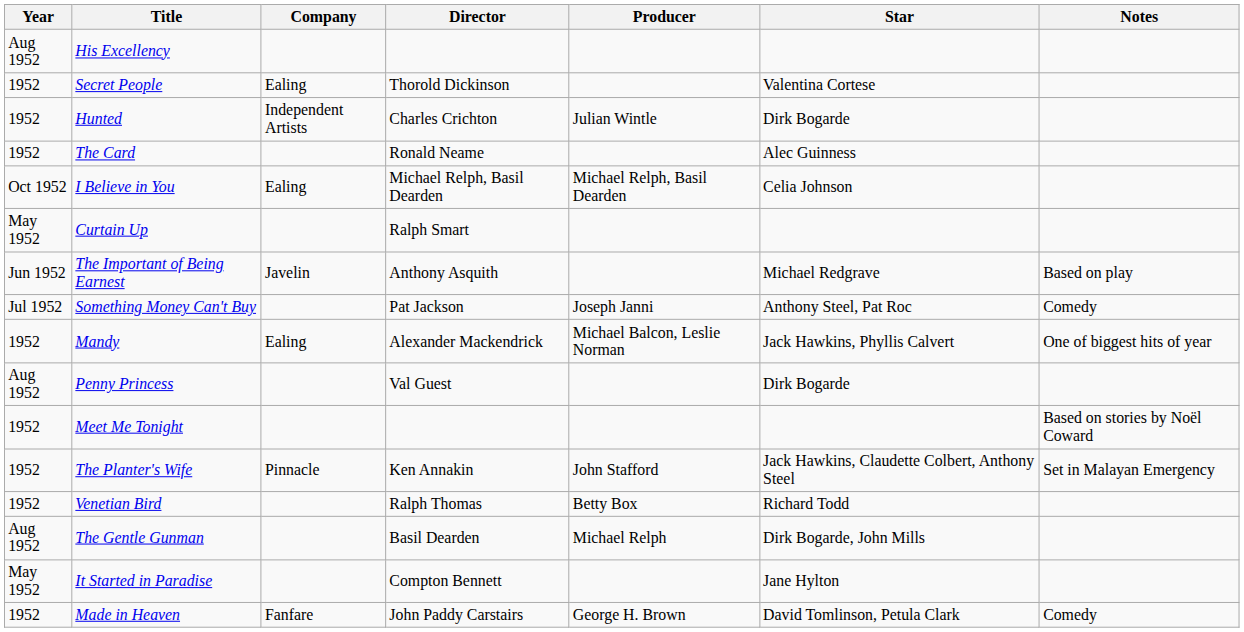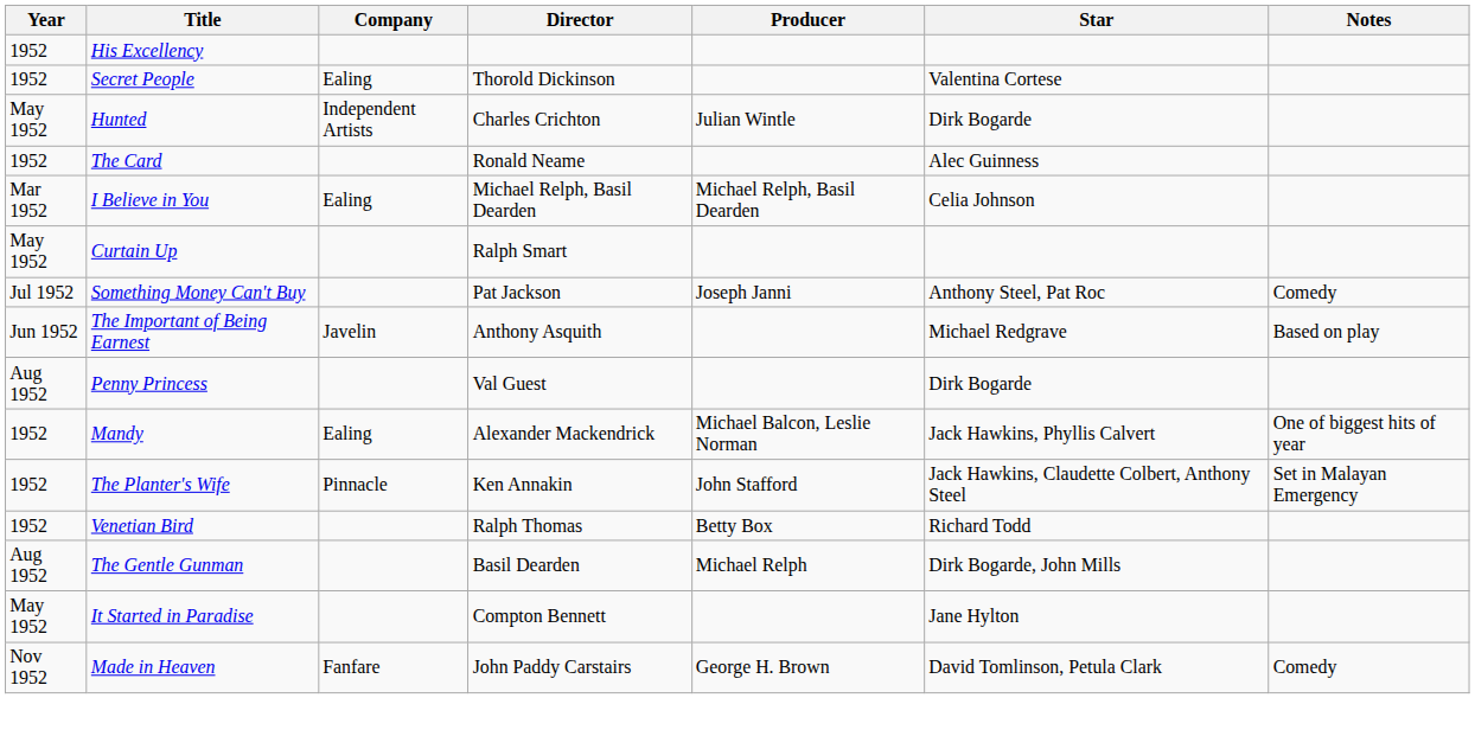His Excellency | Year: Aug 1952 -> 1952
Hunted | Year: 1952 -> May 1952
I Believe in You | Year: Oct 1952 -> Mar 1952
rows swapped: The Important of Being Earnest <-> Something Money Can't Buy
rows swapped: Penny Princess <-> Mandy
- row: 1952 | Meet Me Tonight | Based on stories by Noël Coward
Made in Heaven | Year: 1952 -> Nov 1952
